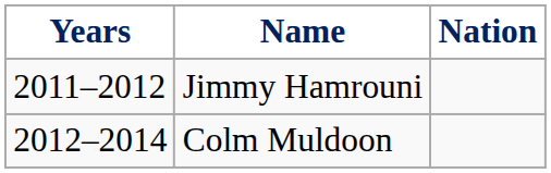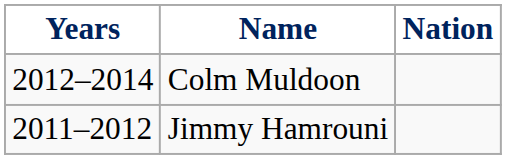rows swapped: Jimmy Hamrouni <-> Colm Muldoon
